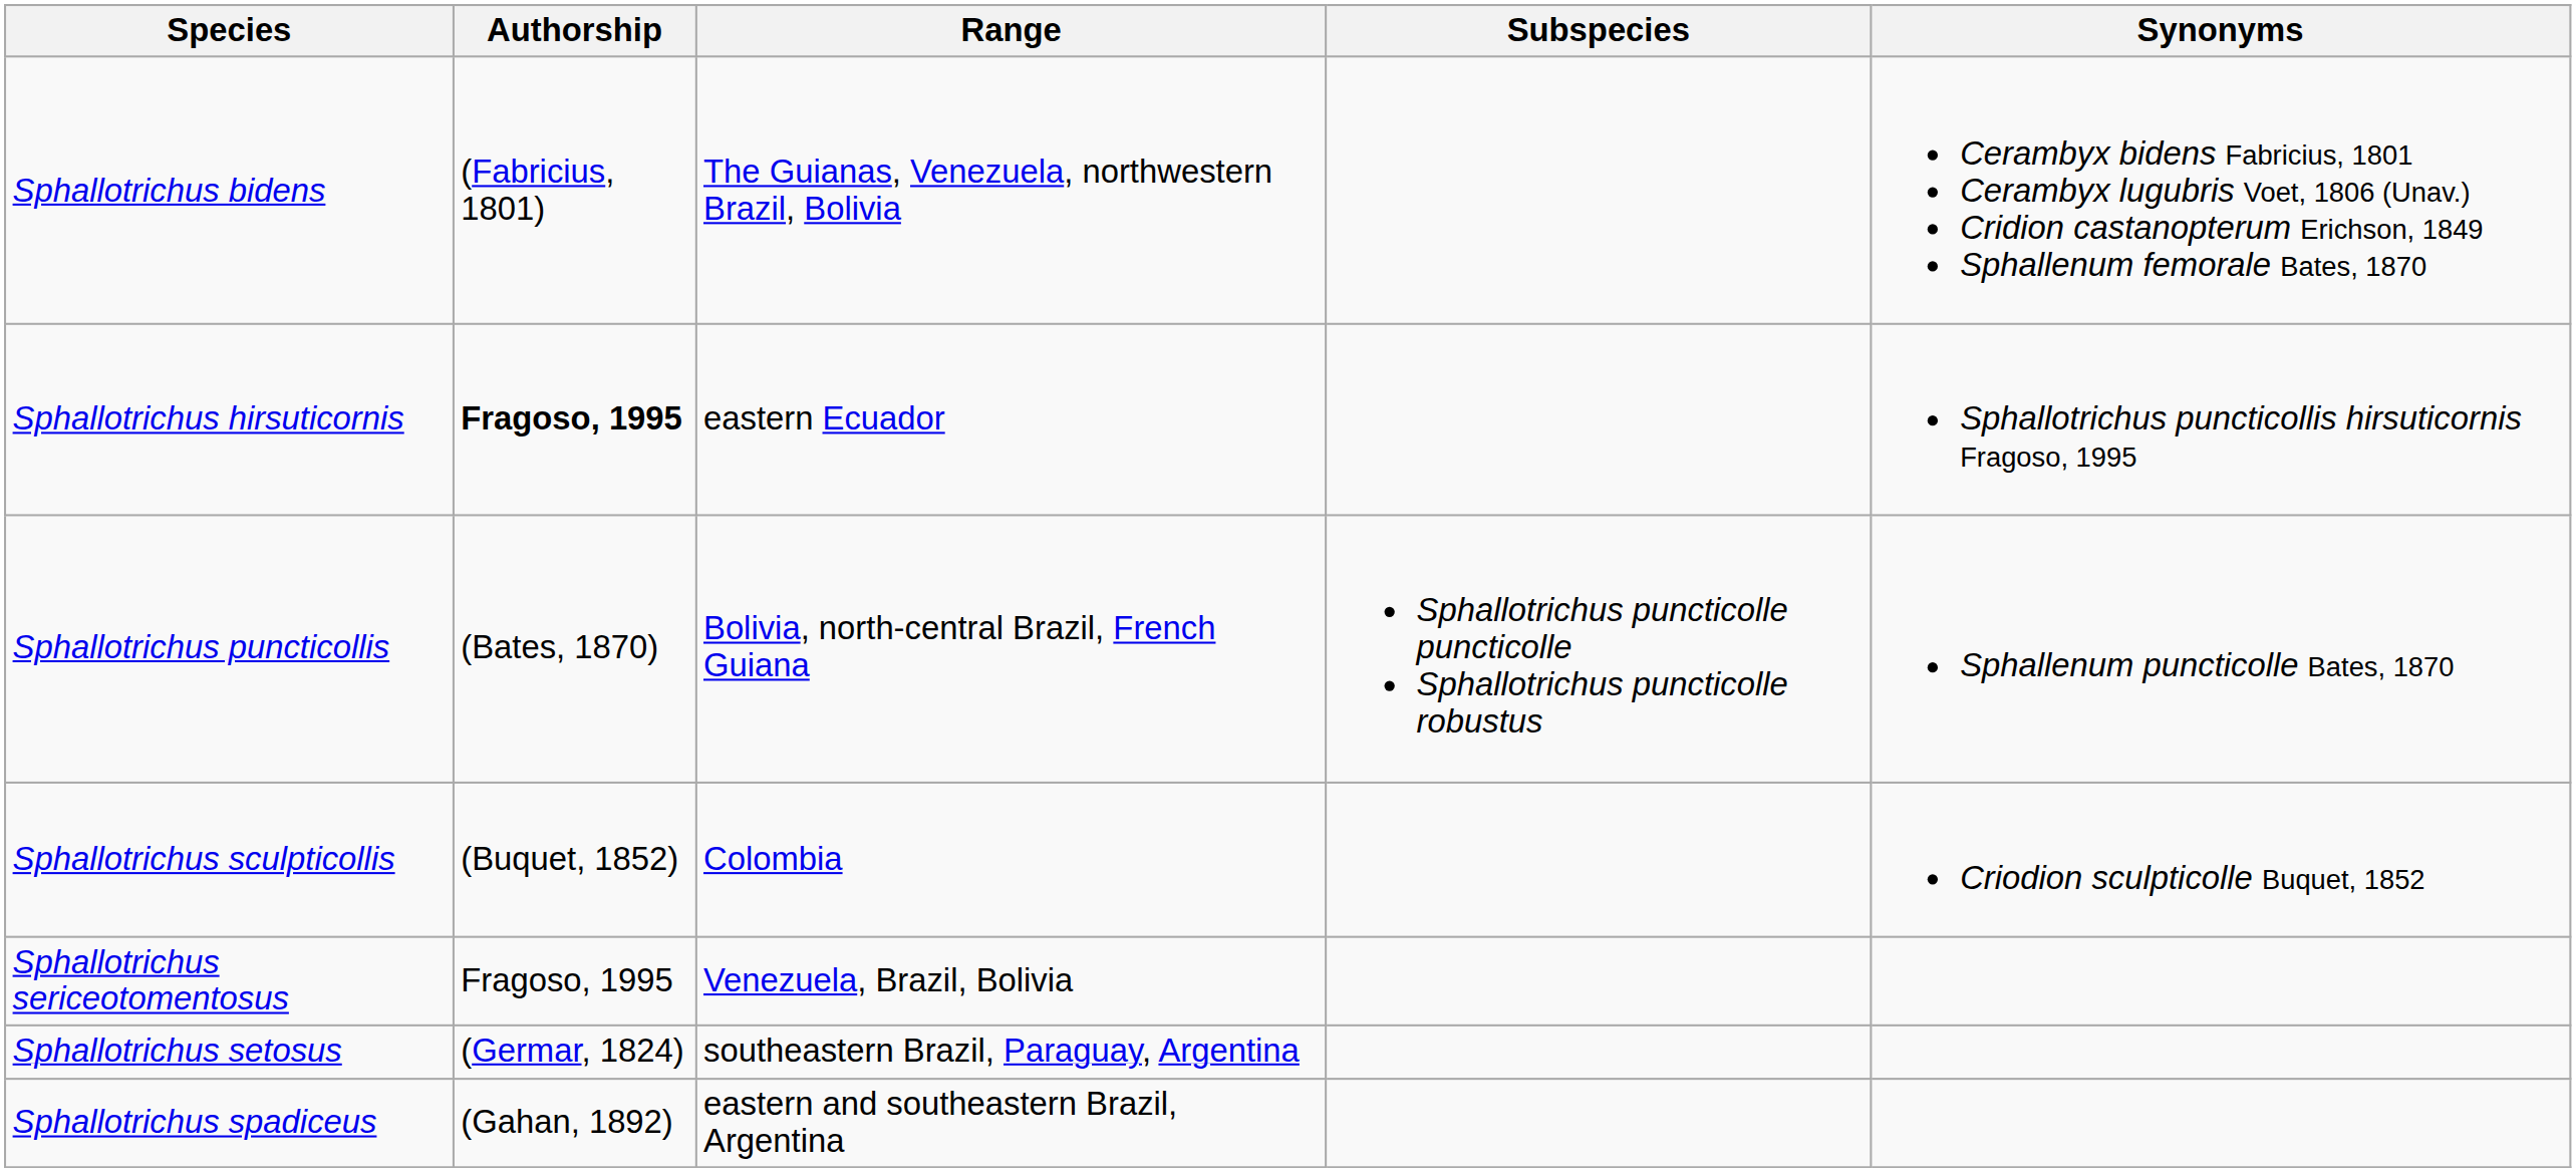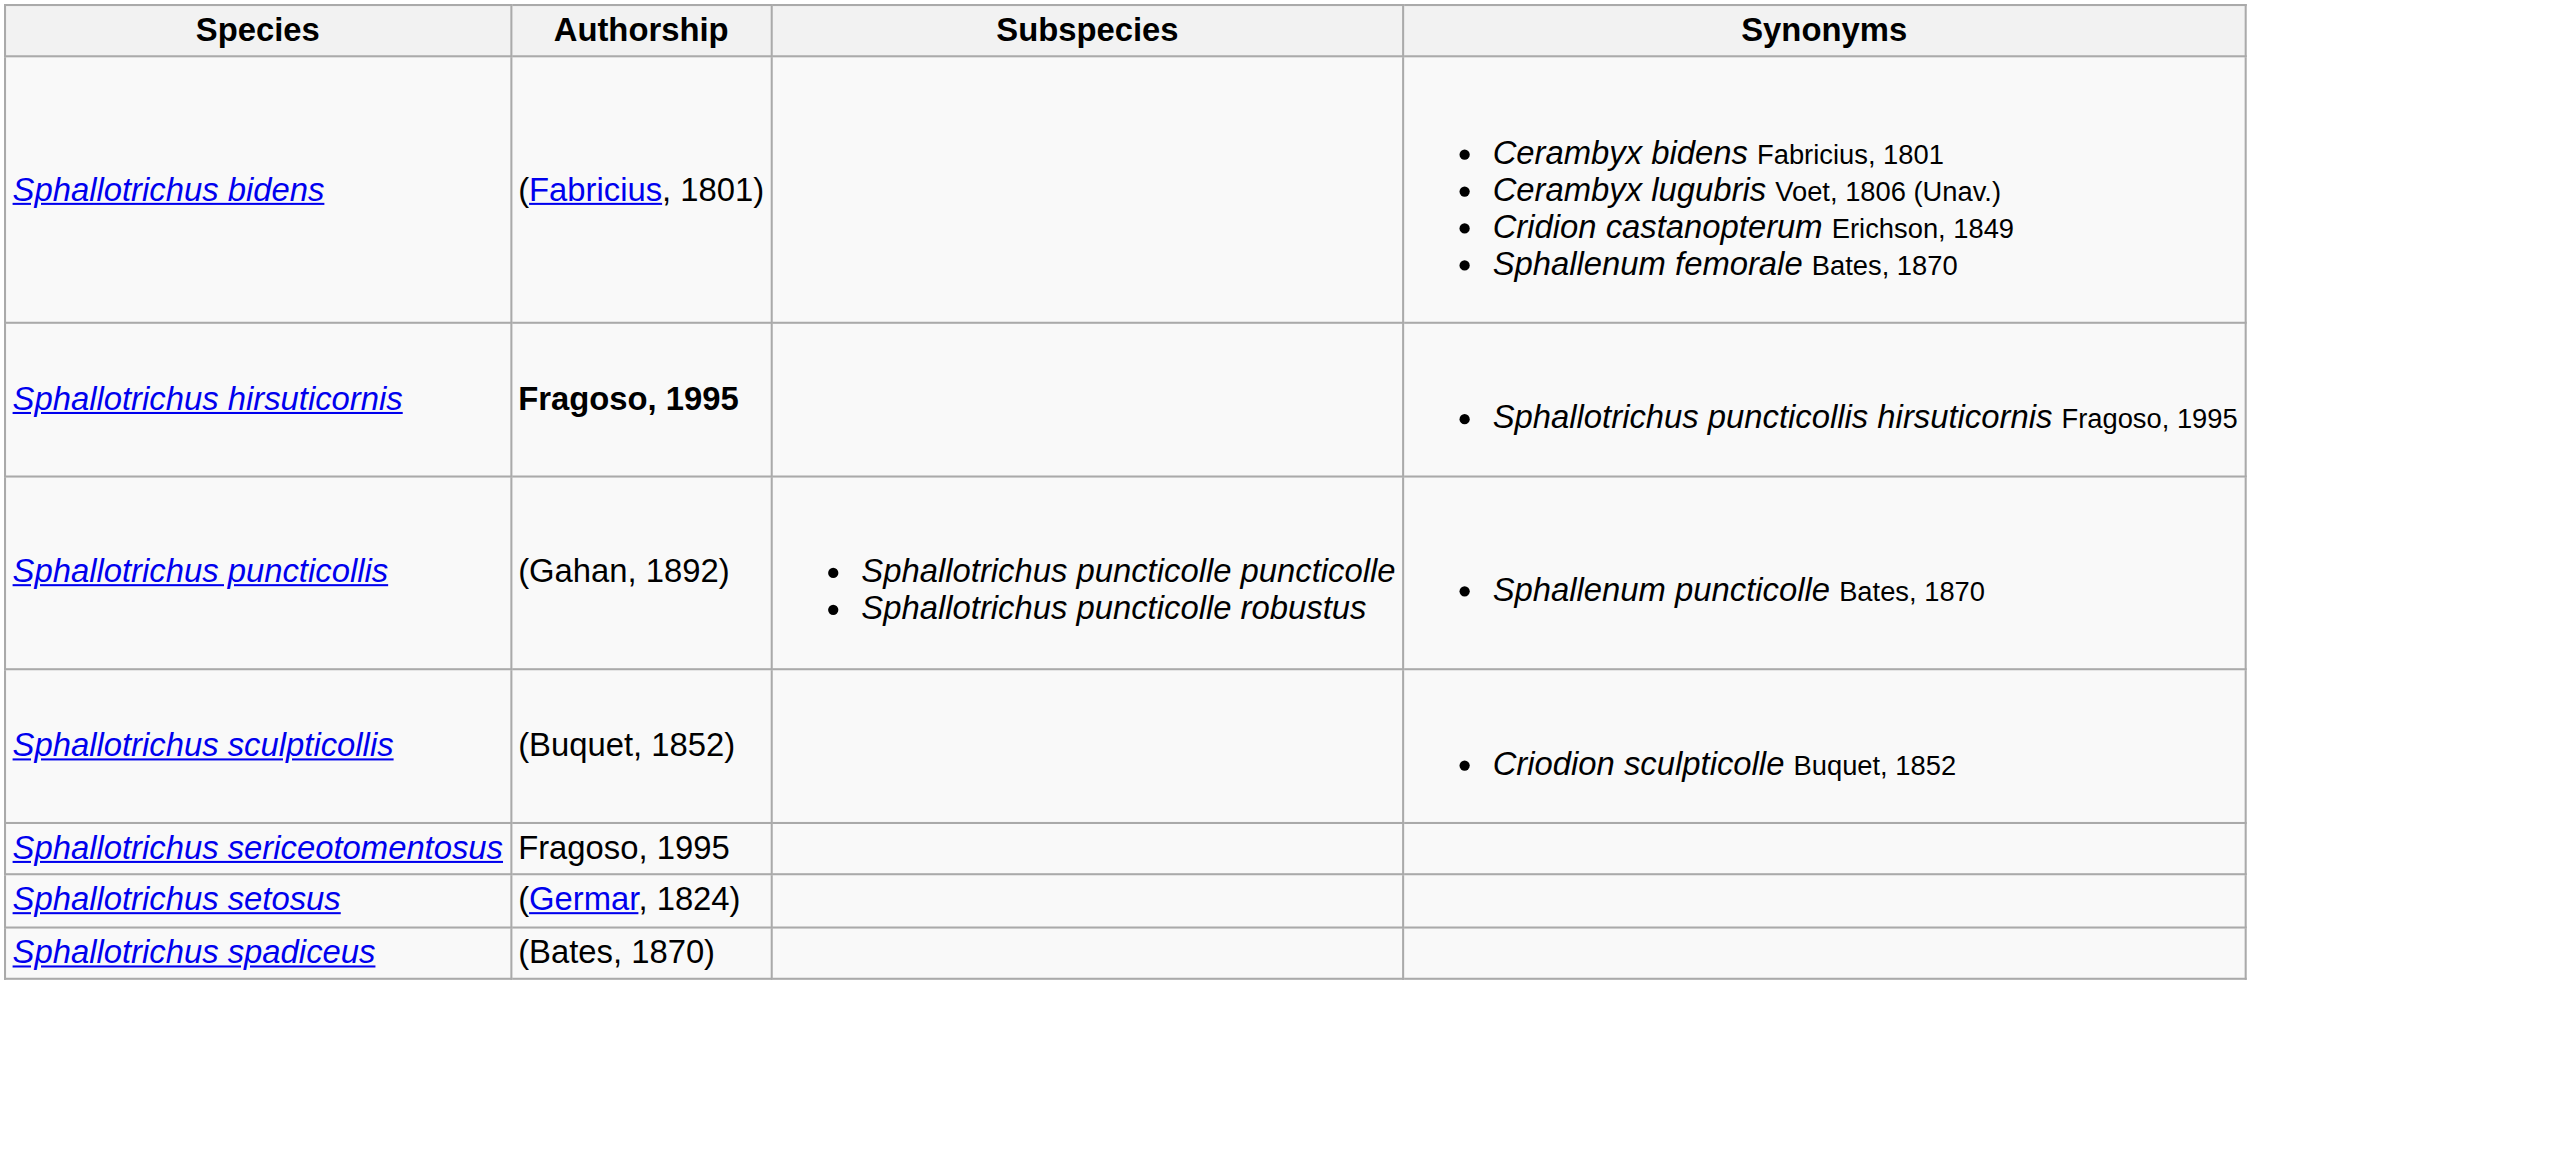- column: Range | The Guianas, Venezuela, northwestern Brazil, Bolivia | eastern Ecuador | Bolivia, north-central Brazil, French Guiana | Colombia | Venezuela, Brazil, Bolivia | southeastern Brazil, Paraguay, Argentina | eastern and southeastern Brazil, Argentina
Sphallotrichus puncticollis | Authorship: (Bates, 1870) -> (Gahan, 1892)
Sphallotrichus spadiceus | Authorship: (Gahan, 1892) -> (Bates, 1870)
